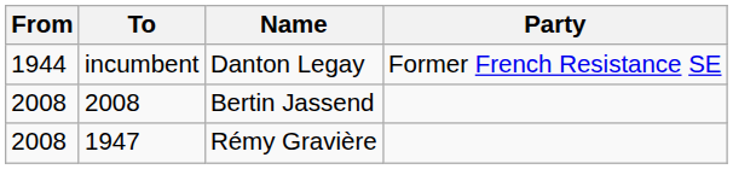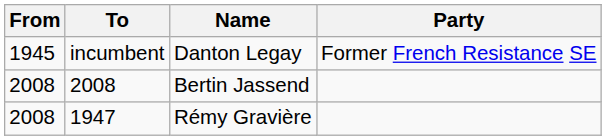Danton Legay | From: 1944 -> 1945
